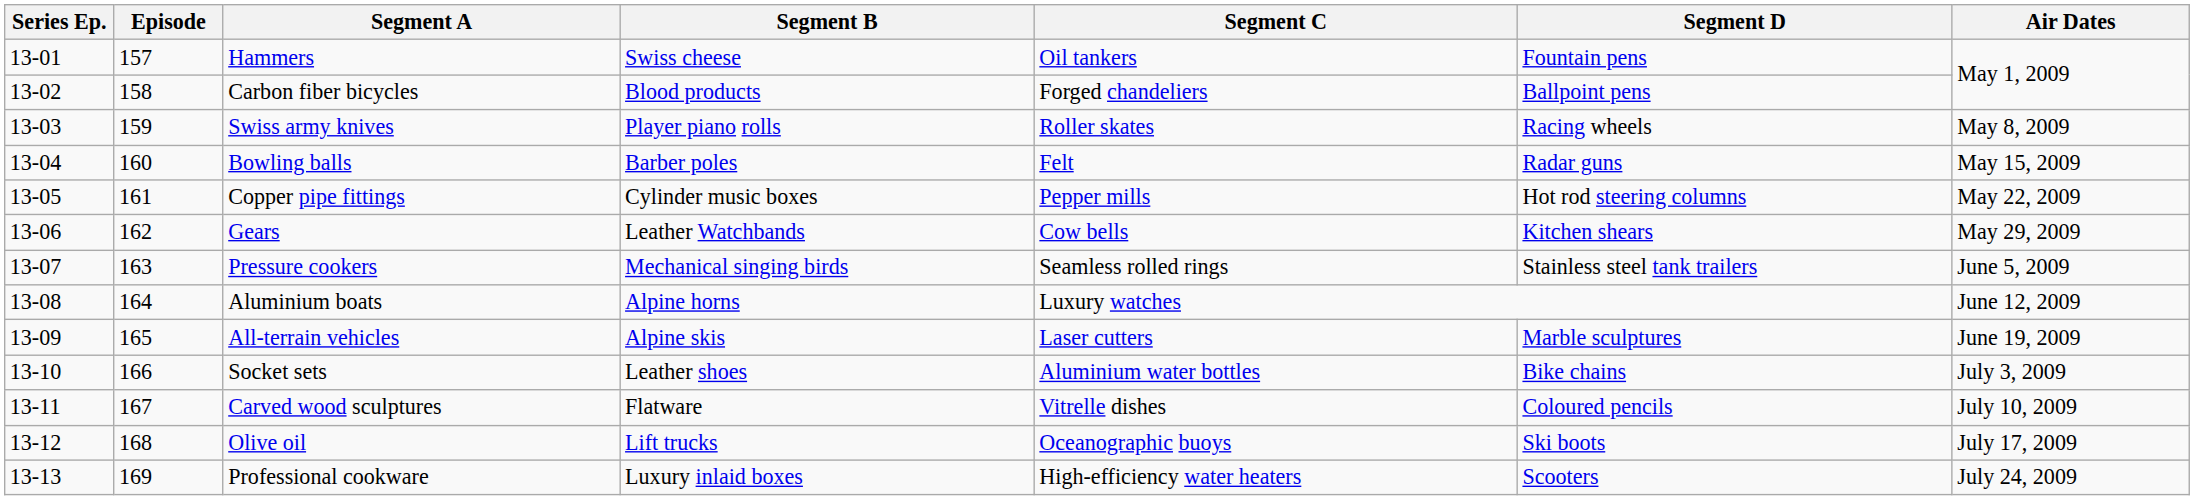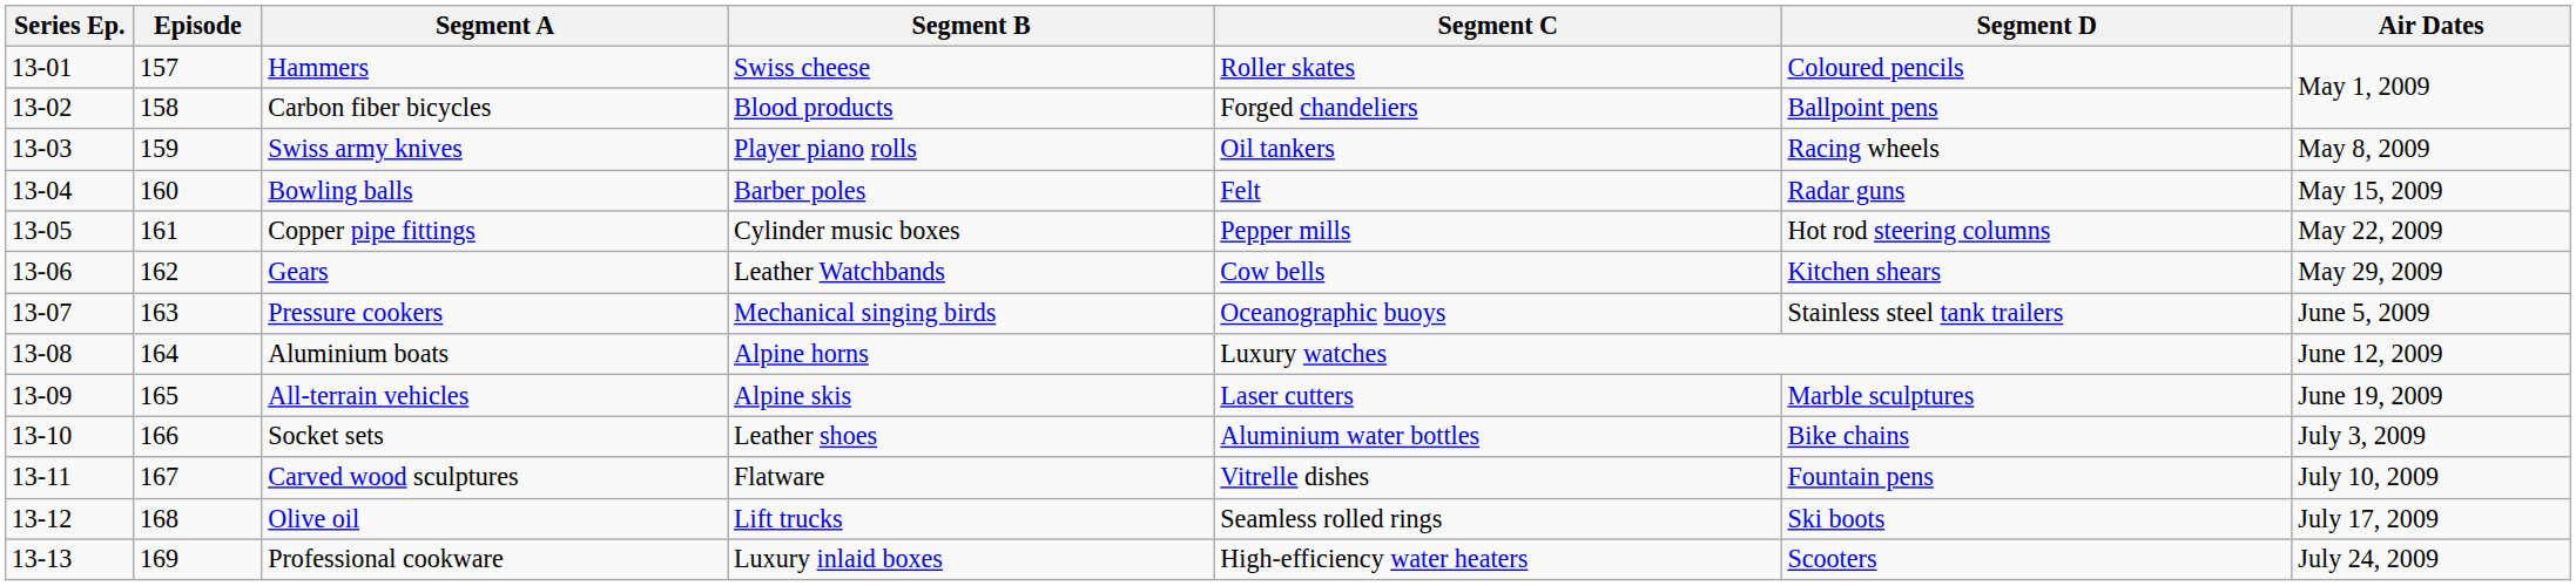Hammers | Segment C: Oil tankers -> Roller skates
Hammers | Segment D: Fountain pens -> Coloured pencils
Swiss army knives | Segment C: Roller skates -> Oil tankers
Pressure cookers | Segment C: Seamless rolled rings -> Oceanographic buoys
Carved wood sculptures | Segment D: Coloured pencils -> Fountain pens
Olive oil | Segment C: Oceanographic buoys -> Seamless rolled rings
